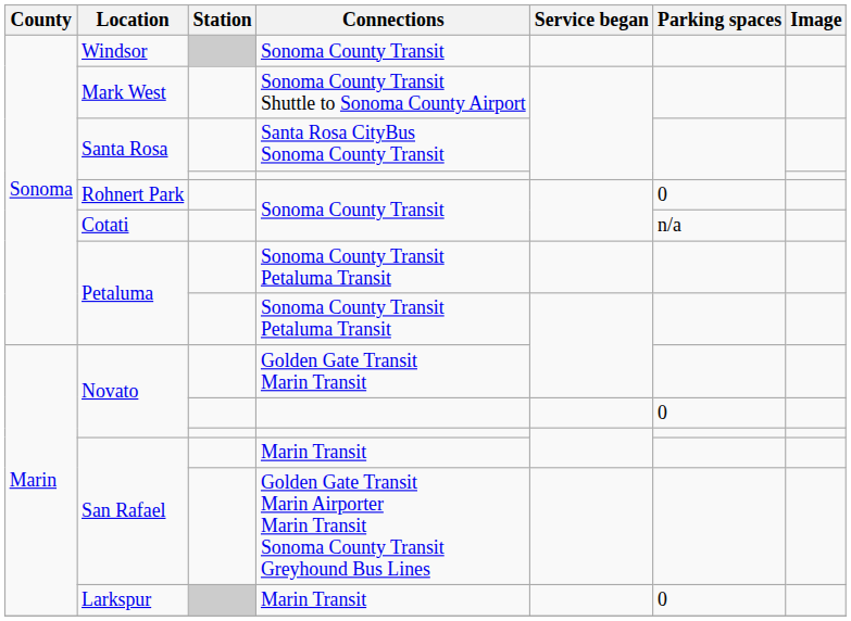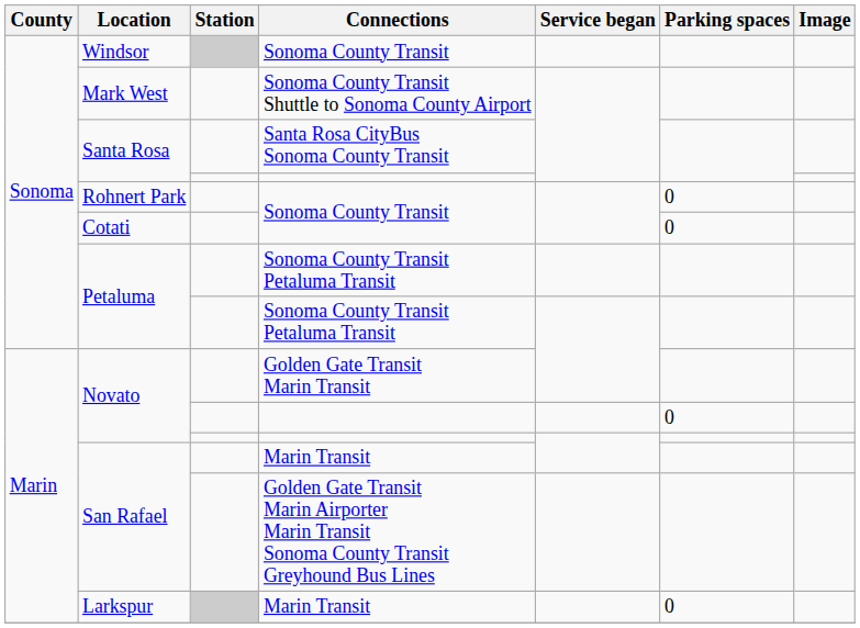Cotati | Parking spaces: n/a -> 0
